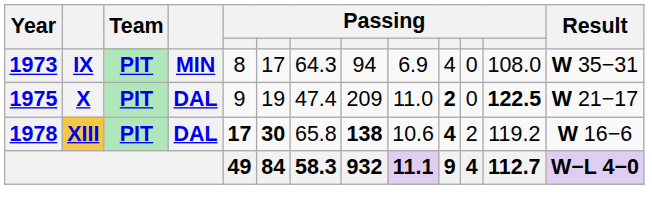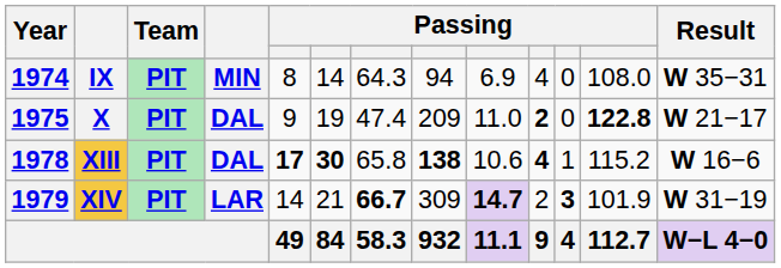IX | Year: 1973 -> 1974
IX | column 6: 17 -> 14
X | column 12: 122.5 -> 122.8
XIII | column 11: 2 -> 1
XIII | column 12: 119.2 -> 115.2
+ row: 1979 | XIV | PIT | LAR | 14 | 21 | 66.7 | 309 | 14.7 | 2 | 3 | 101.9 | W 31−19
